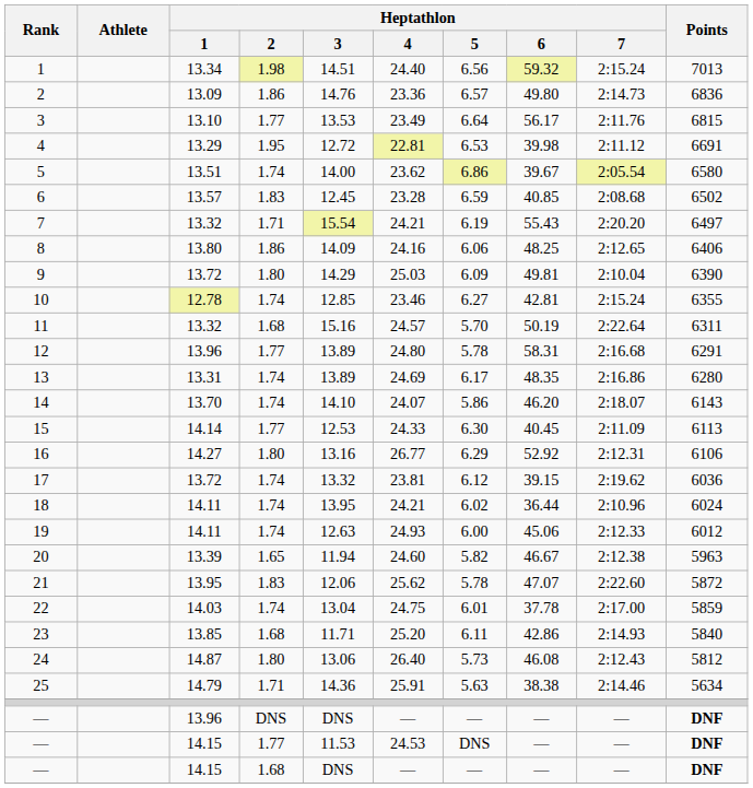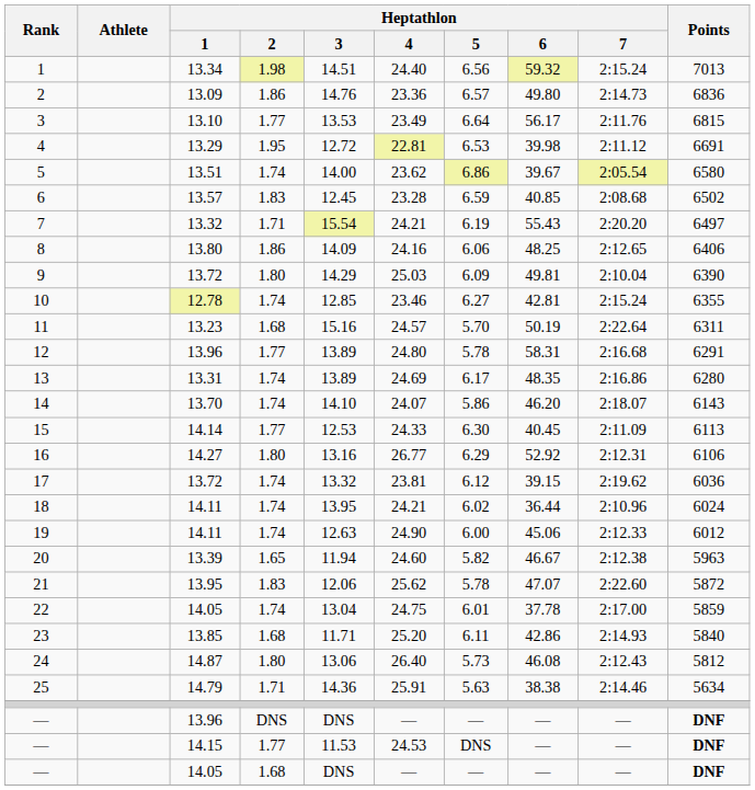11 | Heptathlon / 1: 13.32 -> 13.23
19 | Heptathlon / 4: 24.93 -> 24.90
22 | Heptathlon / 1: 14.03 -> 14.05
— / 1.68 | Heptathlon / 1: 14.15 -> 14.05
